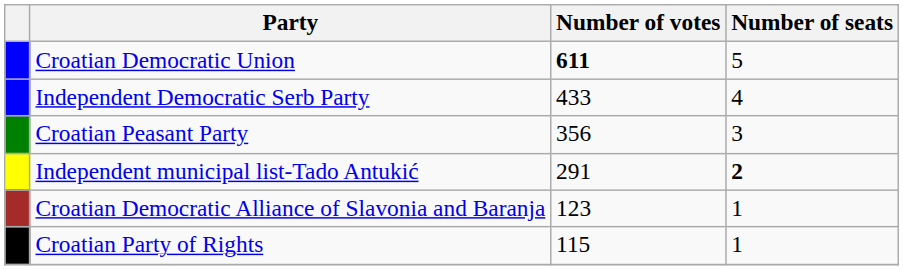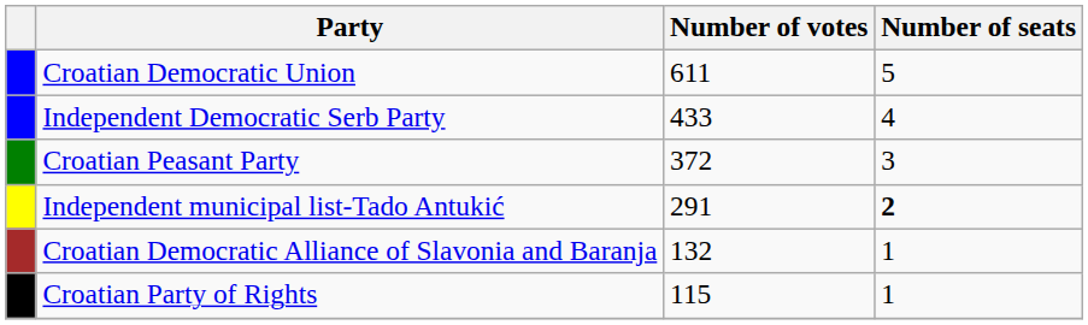Croatian Democratic Union | Number of votes: bold -> normal
Croatian Peasant Party | Number of votes: 356 -> 372
Croatian Democratic Alliance of Slavonia and Baranja | Number of votes: 123 -> 132
